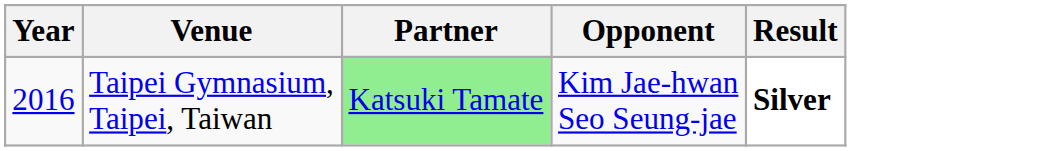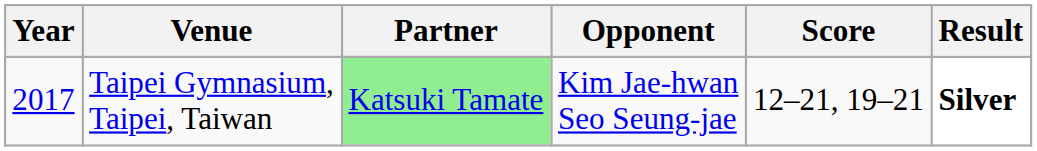+ column: Score | 12–21, 19–21
Taipei Gymnasium, Taipei, Taiwan | Year: 2016 -> 2017
